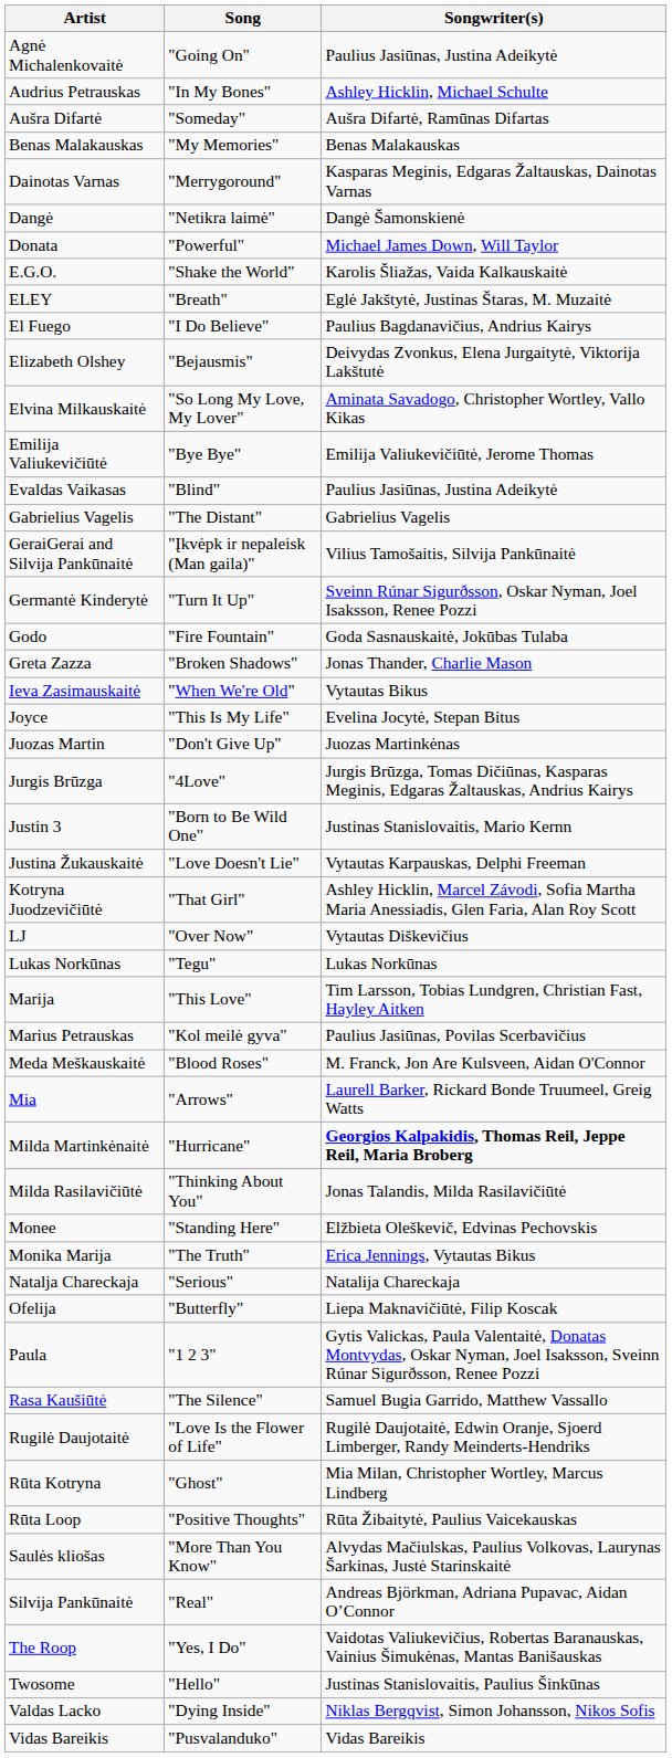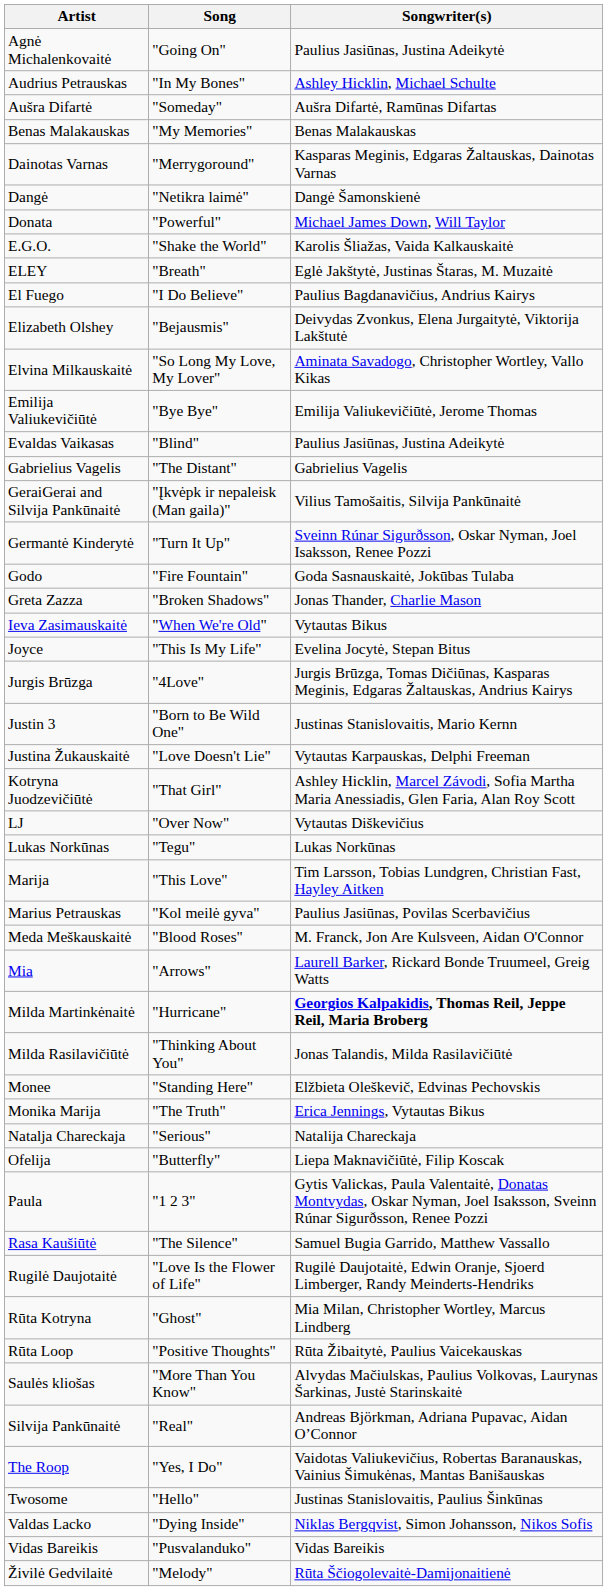- row: Juozas Martin | "Don't Give Up" | Juozas Martinkėnas
+ row: Živilė Gedvilaitė | "Melody" | Rūta Ščiogolevaitė-Damijonaitienė
